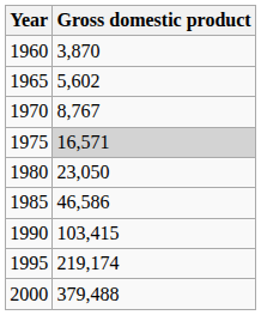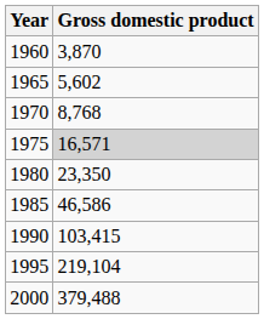1970 | Gross domestic product: 8,767 -> 8,768
1980 | Gross domestic product: 23,050 -> 23,350
1995 | Gross domestic product: 219,174 -> 219,104
